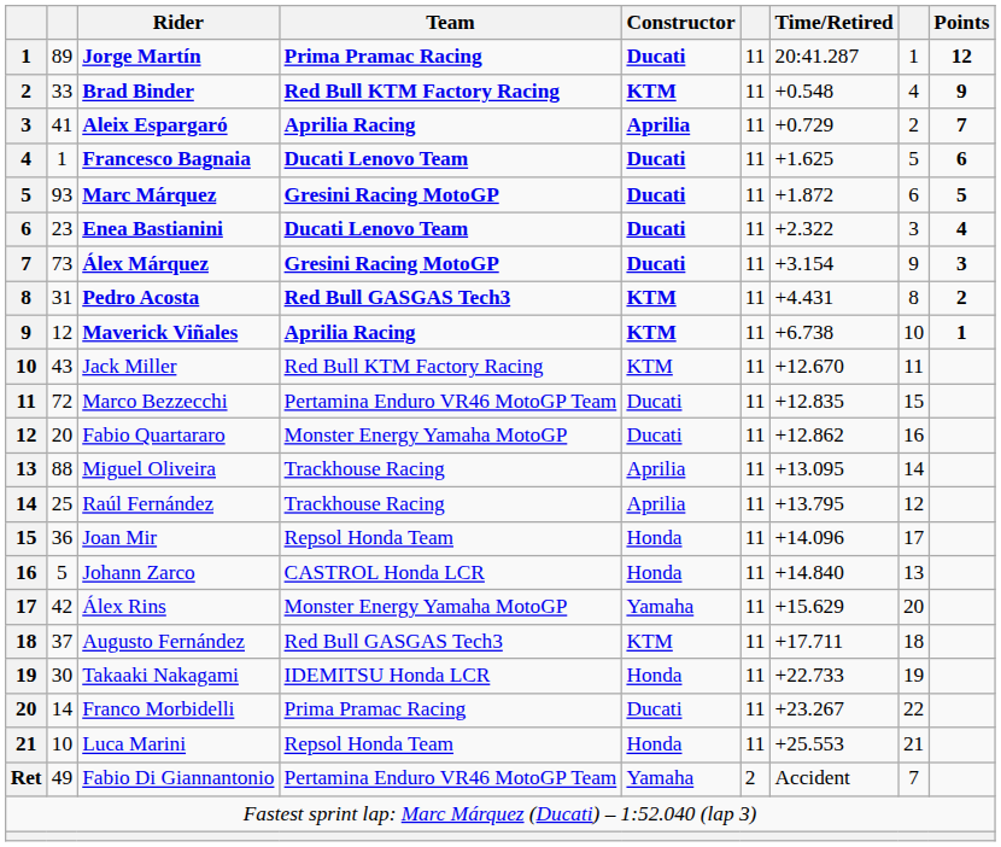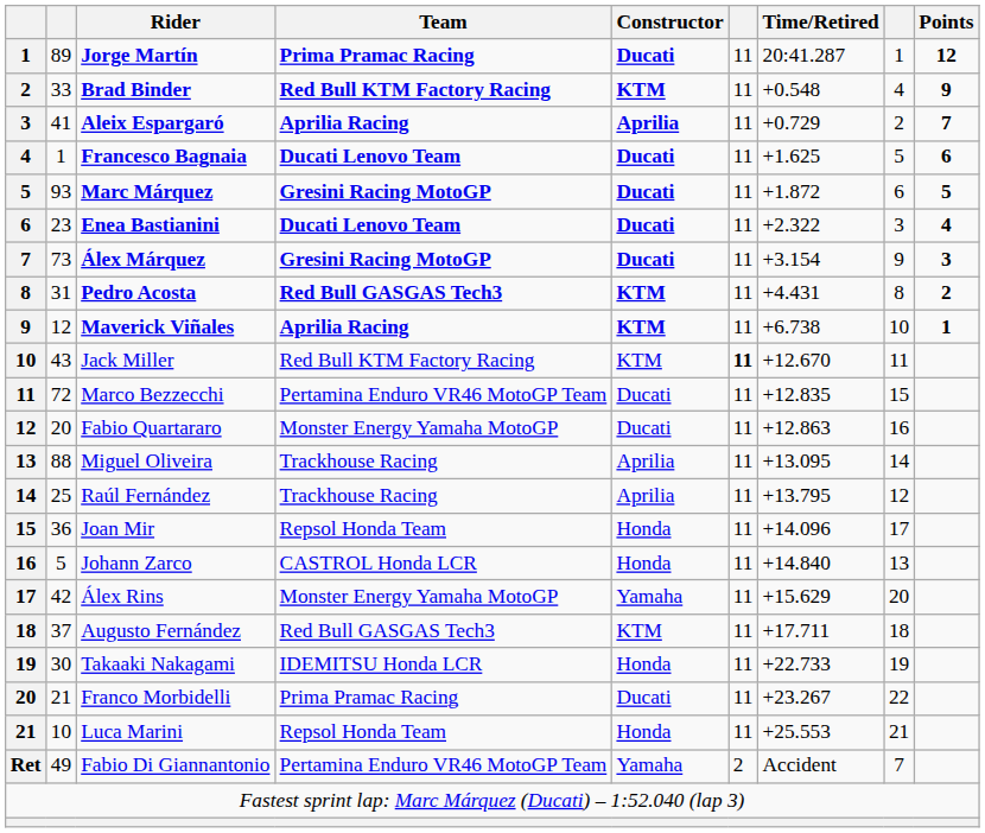Jack Miller | column 6: normal -> bold
Fabio Quartararo | Time/Retired: +12.862 -> +12.863
Franco Morbidelli | column 2: 14 -> 21
